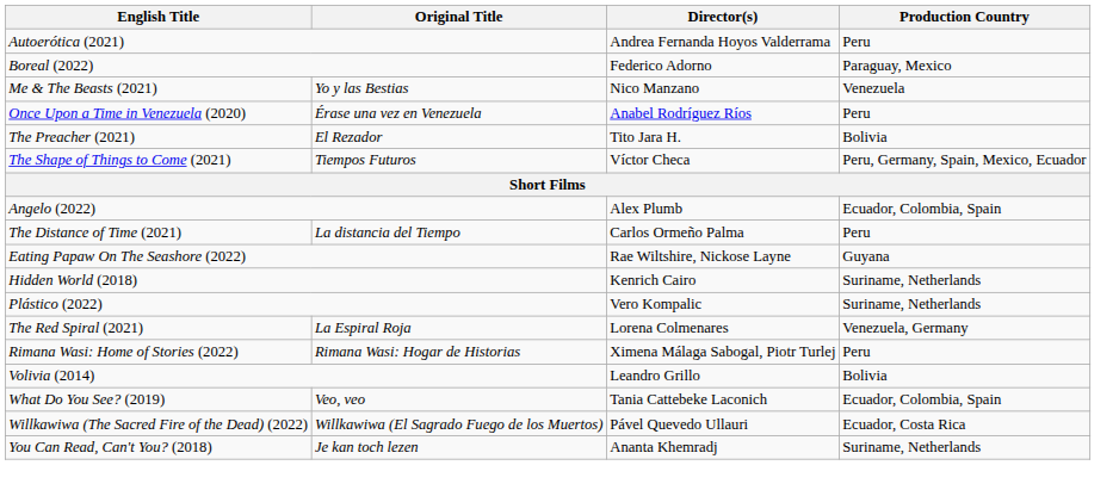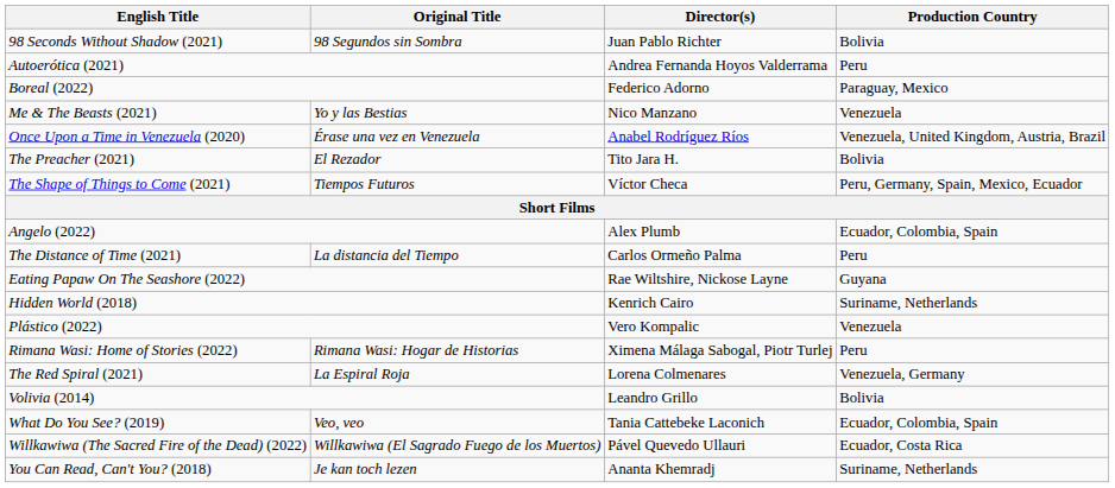+ row: 98 Seconds Without Shadow (2021) | 98 Segundos sin Sombra | Juan Pablo Richter | Bolivia
Once Upon a Time in Venezuela (2020) | Production Country: Peru -> Venezuela, United Kingdom, Austria, Brazil
Plástico (2022) | Production Country: Suriname, Netherlands -> Venezuela
rows swapped: The Red Spiral (2021) <-> Rimana Wasi: Home of Stories (2022)
